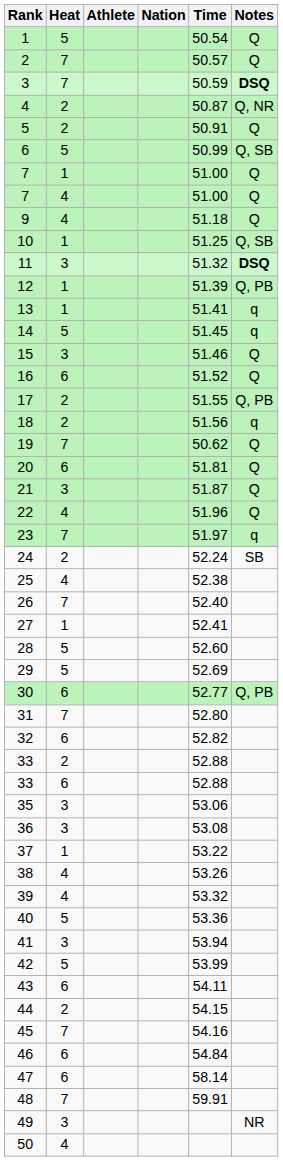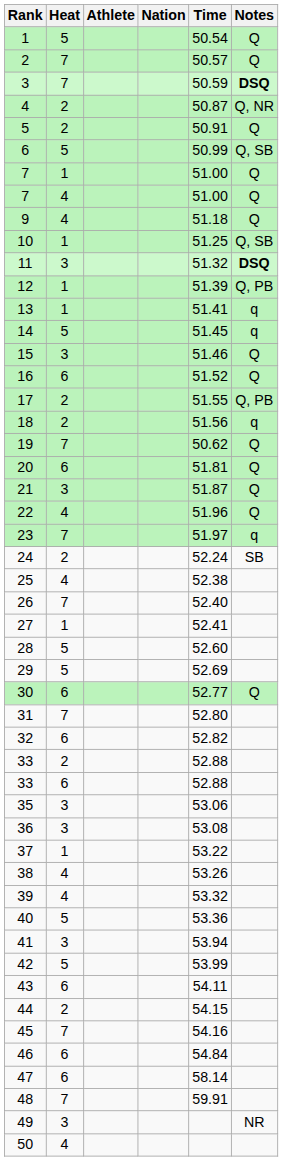30 | Notes: Q, PB -> Q
